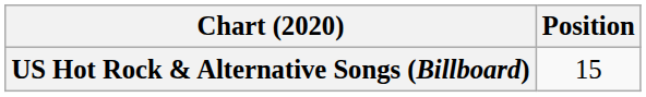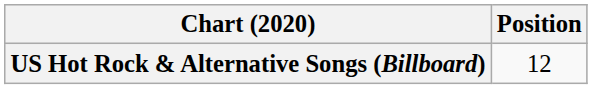US Hot Rock & Alternative Songs (Billboard) | Position: 15 -> 12
